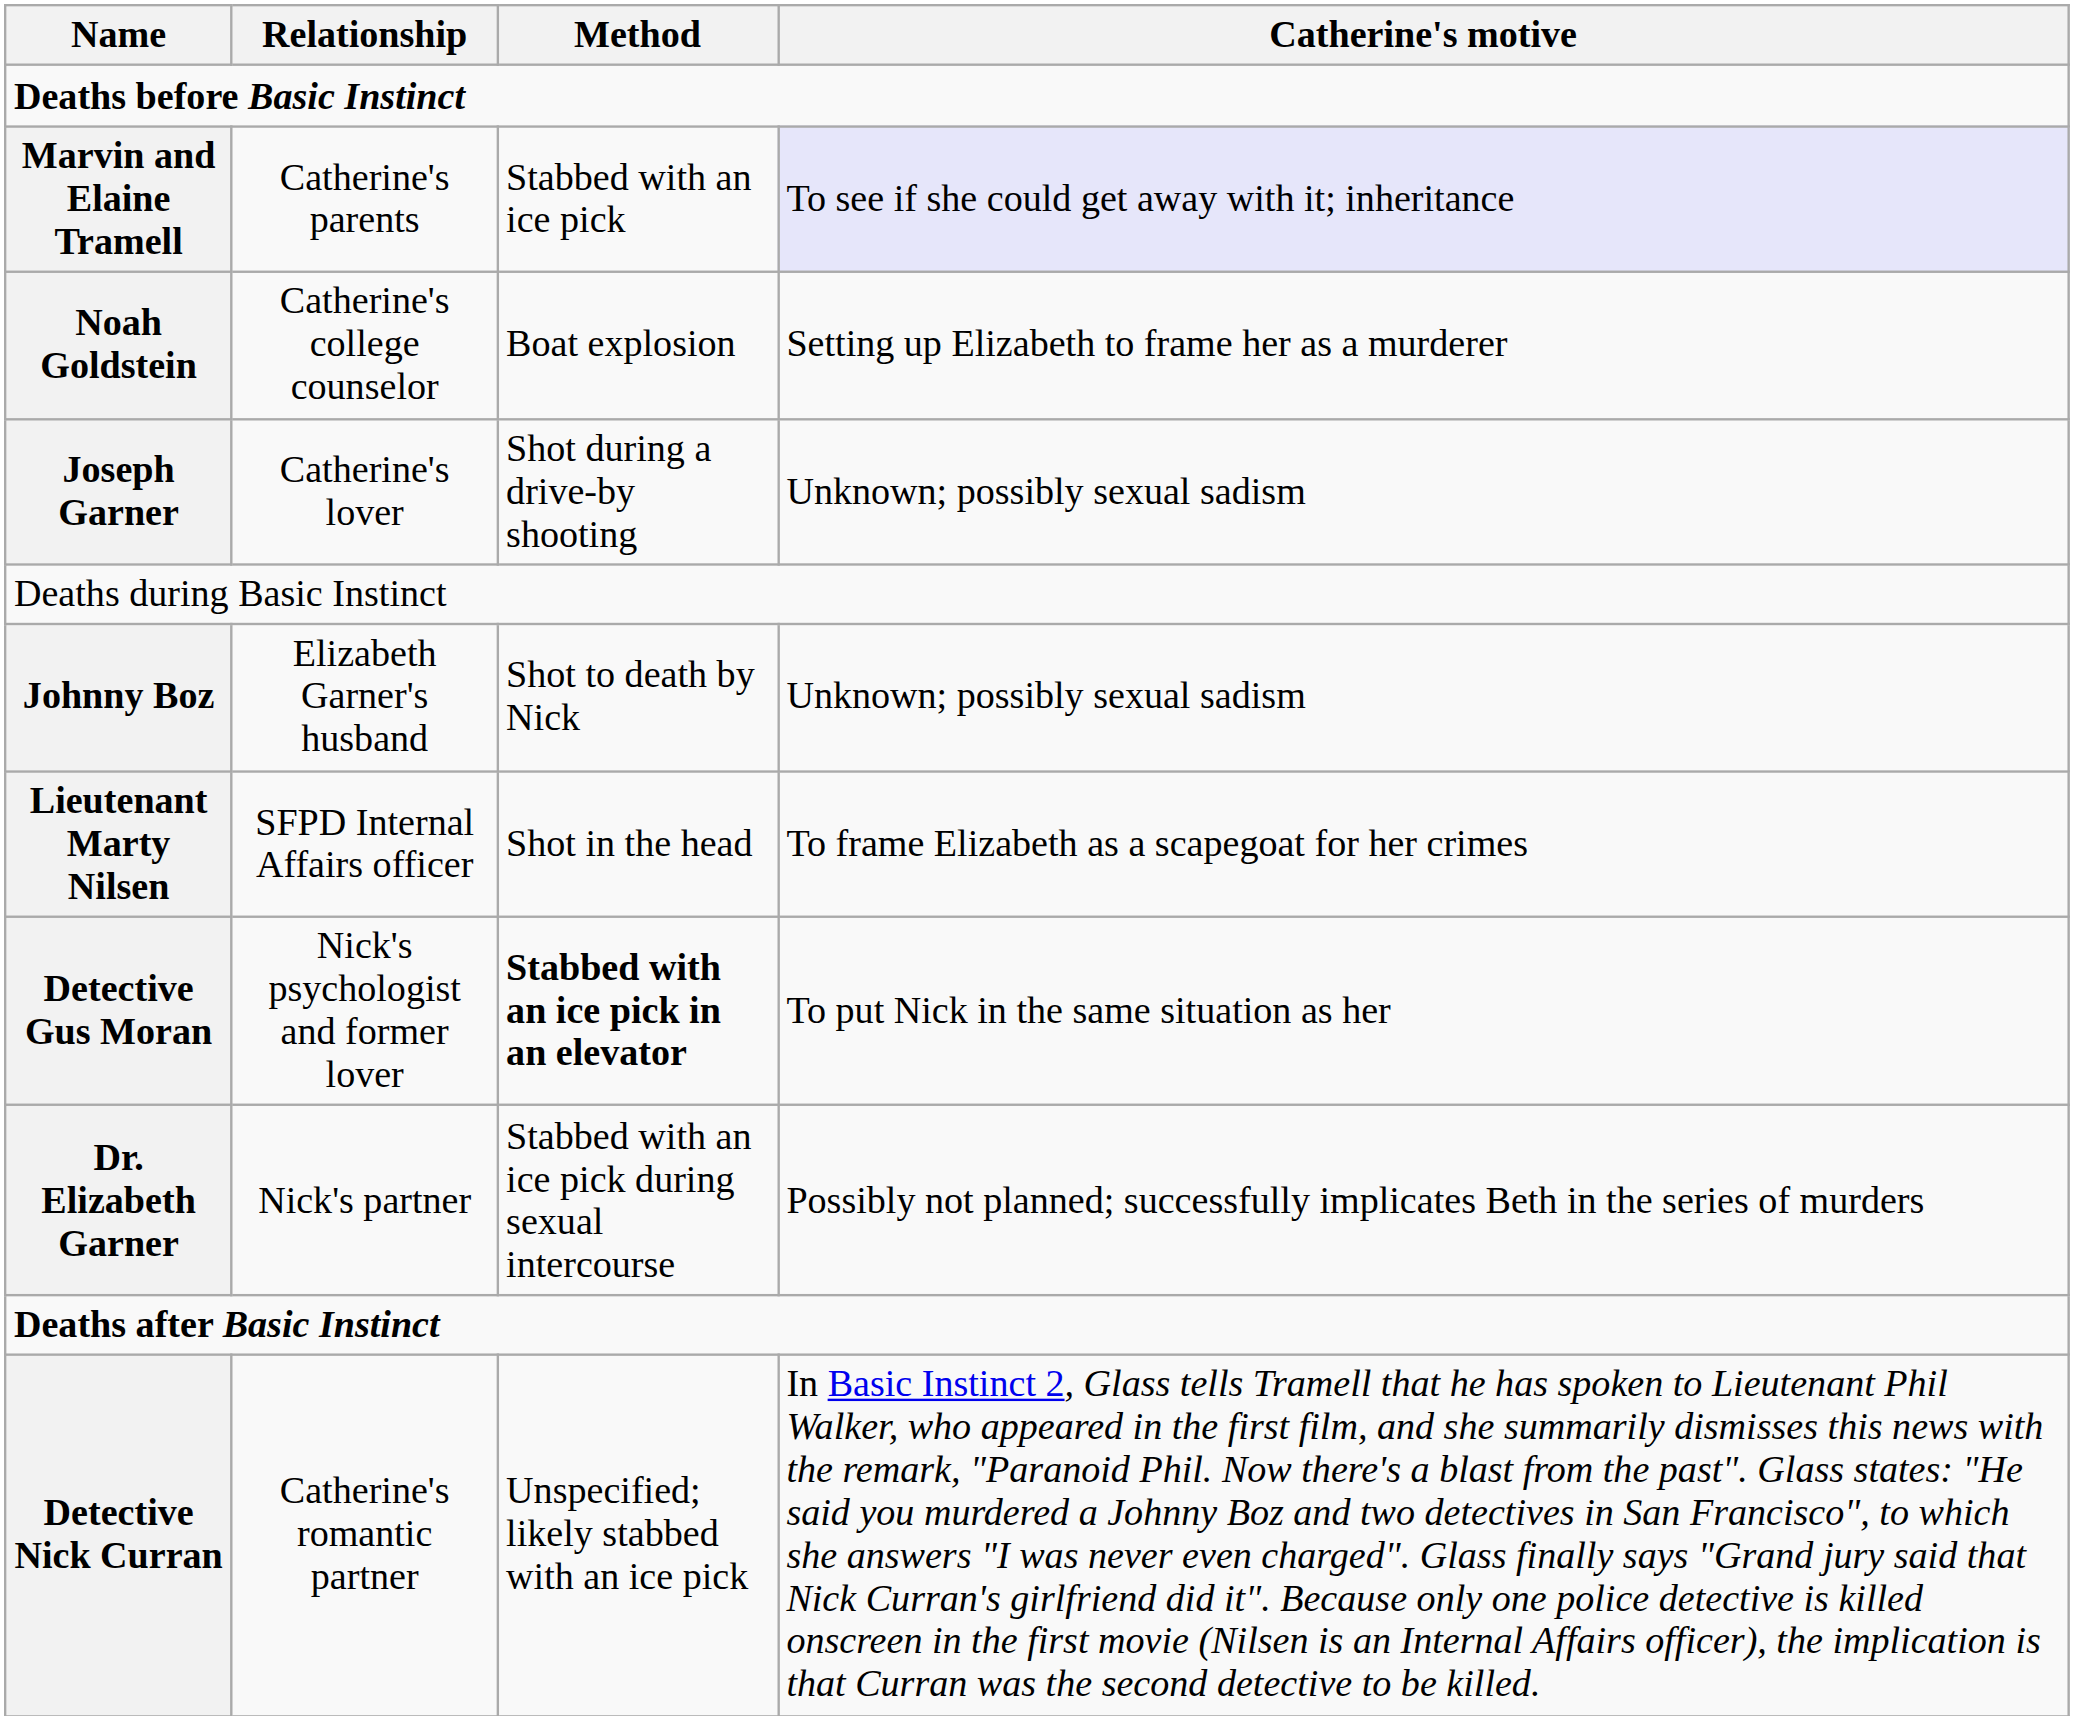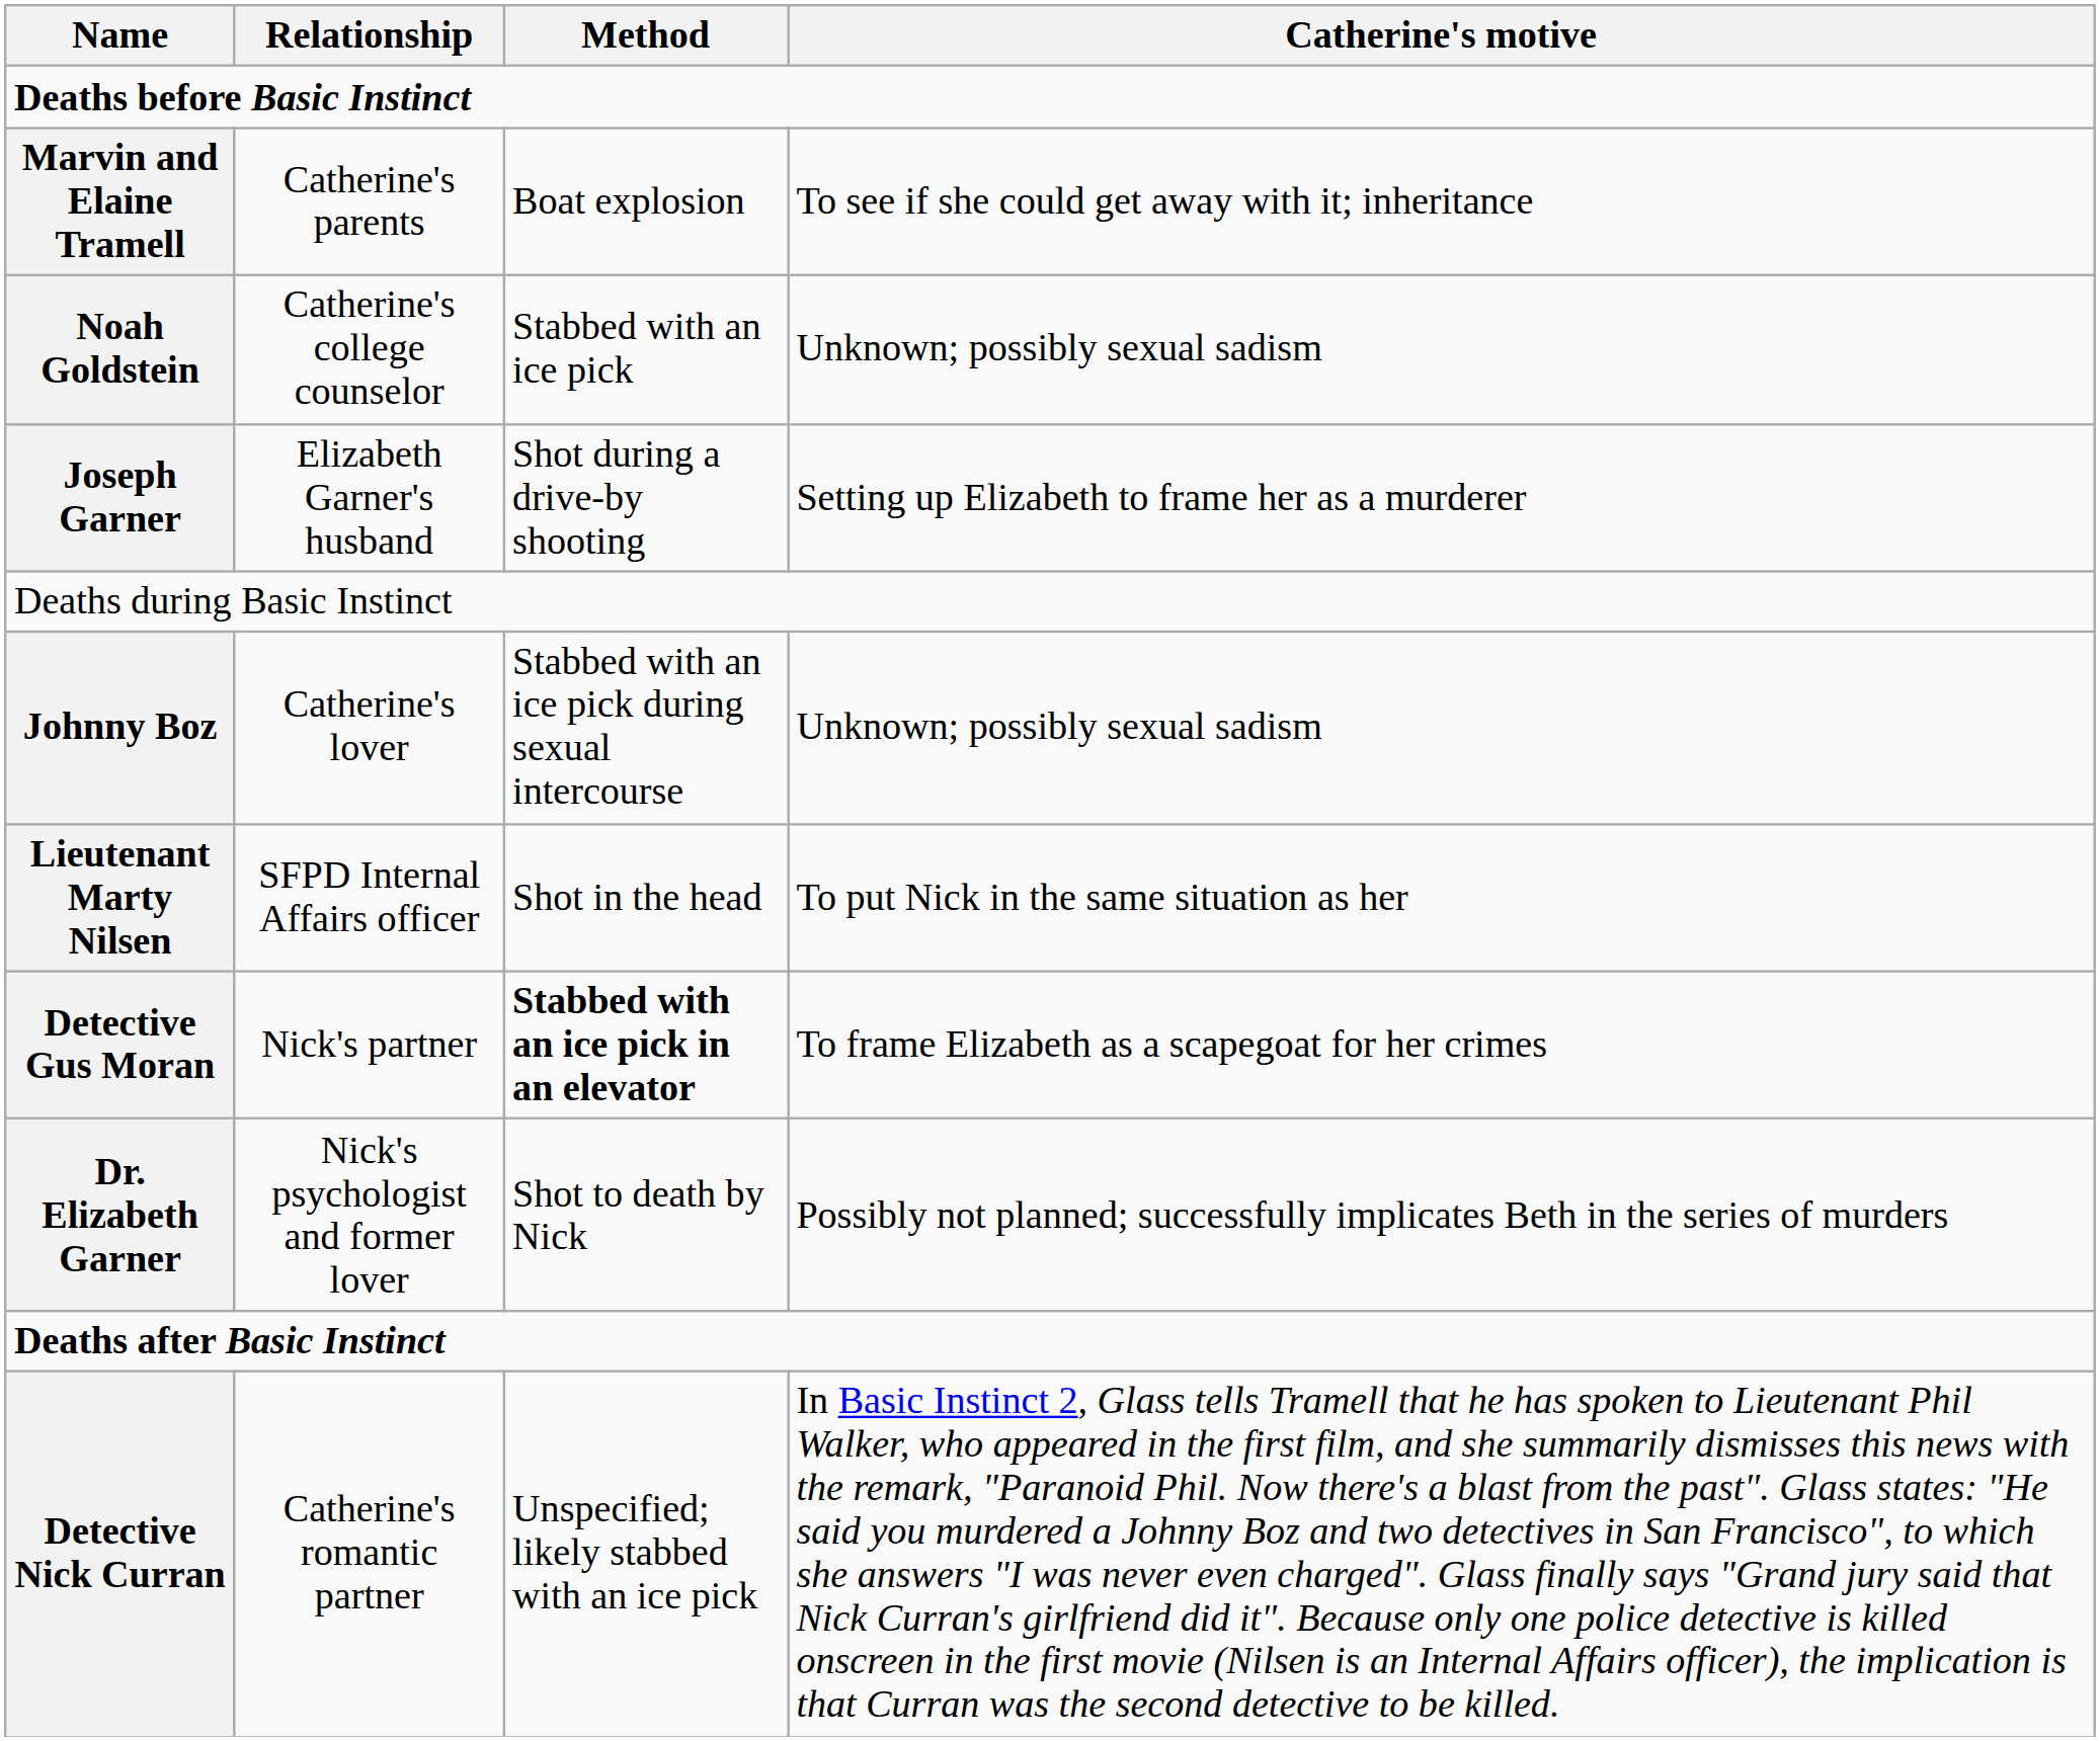Marvin and Elaine Tramell | Method: Stabbed with an ice pick -> Boat explosion
Marvin and Elaine Tramell | Catherine's motive: lavender background -> no background
Noah Goldstein | Method: Boat explosion -> Stabbed with an ice pick
Noah Goldstein | Catherine's motive: Setting up Elizabeth to frame her as a murderer -> Unknown; possibly sexual sadism
Joseph Garner | Relationship: Catherine's lover -> Elizabeth Garner's husband
Joseph Garner | Catherine's motive: Unknown; possibly sexual sadism -> Setting up Elizabeth to frame her as a murderer
Johnny Boz | Relationship: Elizabeth Garner's husband -> Catherine's lover
Johnny Boz | Method: Shot to death by Nick -> Stabbed with an ice pick during sexual intercourse
Lieutenant Marty Nilsen | Catherine's motive: To frame Elizabeth as a scapegoat for her crimes -> To put Nick in the same situation as her
Detective Gus Moran | Relationship: Nick's psychologist and former lover -> Nick's partner
Detective Gus Moran | Catherine's motive: To put Nick in the same situation as her -> To frame Elizabeth as a scapegoat for her crimes
Dr. Elizabeth Garner | Relationship: Nick's partner -> Nick's psychologist and former lover
Dr. Elizabeth Garner | Method: Stabbed with an ice pick during sexual intercourse -> Shot to death by Nick
